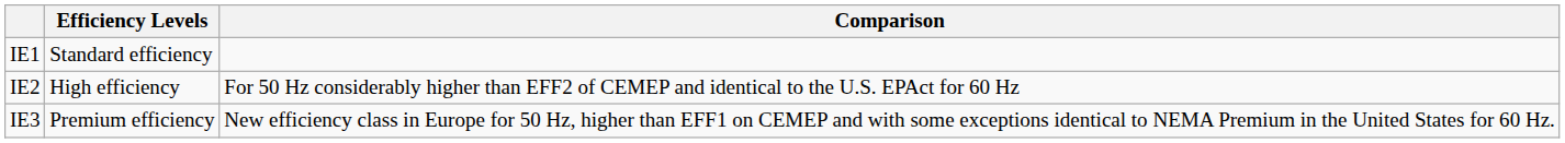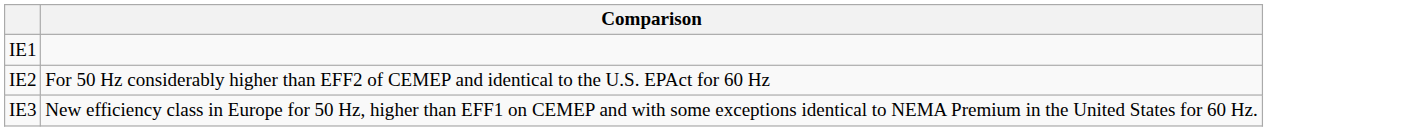- column: Efficiency Levels | Standard efficiency | High efficiency | Premium efficiency
